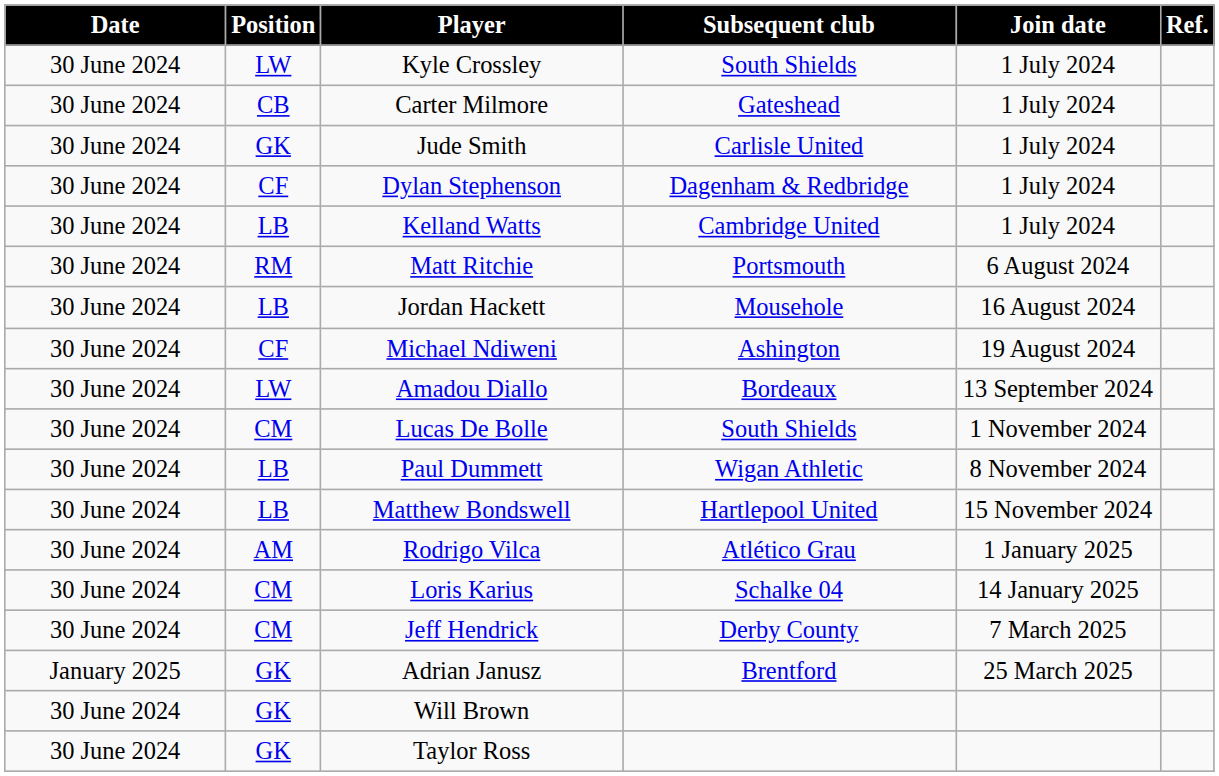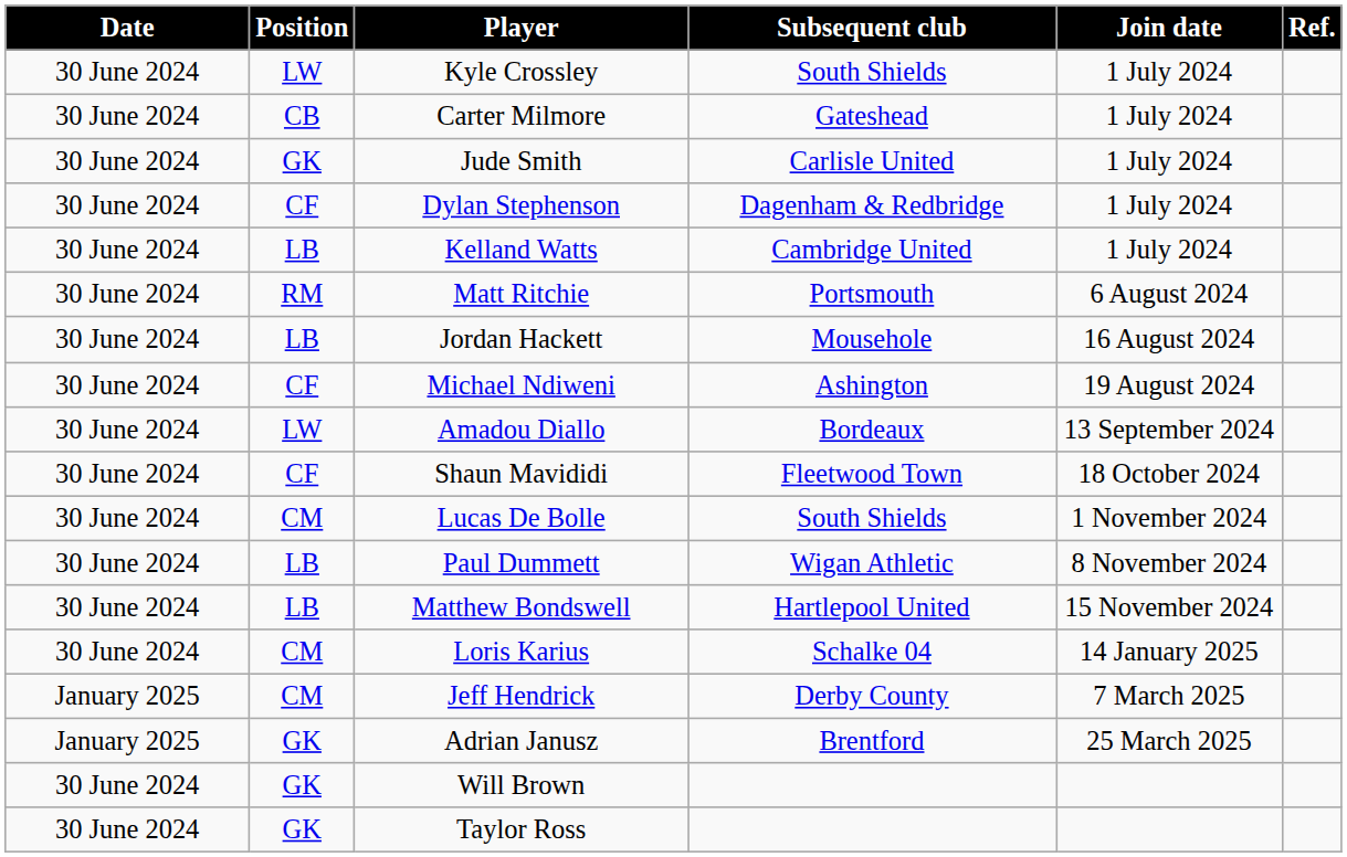+ row: 30 June 2024 | CF | Shaun Mavididi | Fleetwood Town | 18 October 2024
- row: 30 June 2024 | AM | Rodrigo Vilca | Atlético Grau | 1 January 2025
Jeff Hendrick | Date: 30 June 2024 -> January 2025
